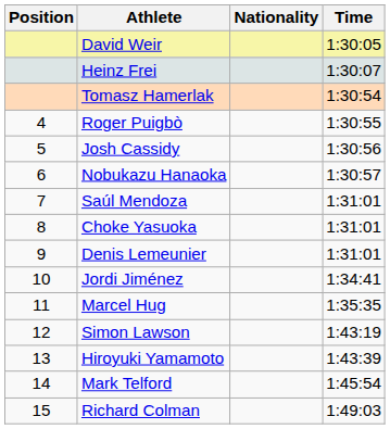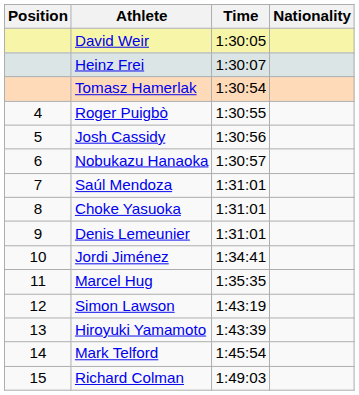columns swapped: Nationality <-> Time
